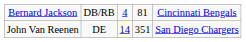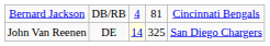John Van Reenen | column 4: 351 -> 325
